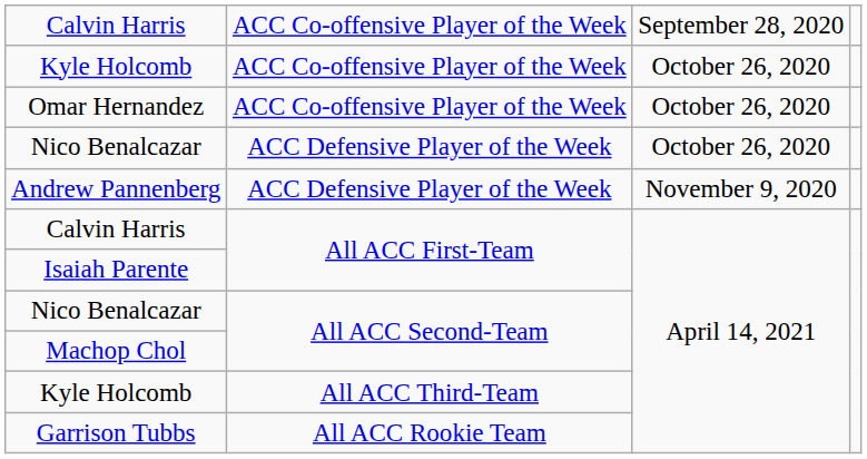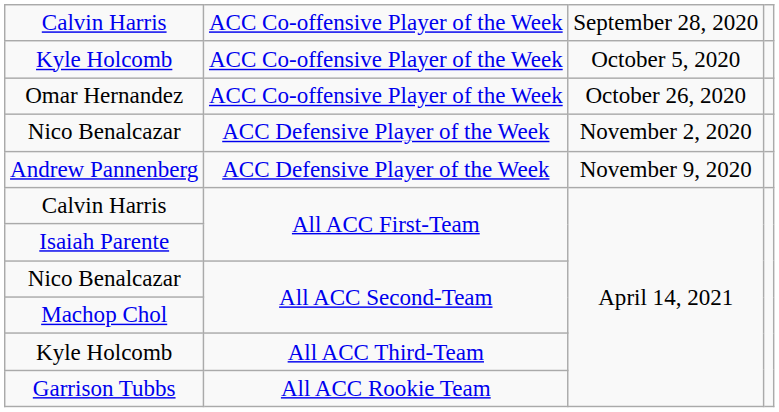Kyle Holcomb / ACC Co-offensive Player of the Week | column 3: October 26, 2020 -> October 5, 2020
Nico Benalcazar / ACC Defensive Player of the Week | column 3: October 26, 2020 -> November 2, 2020
